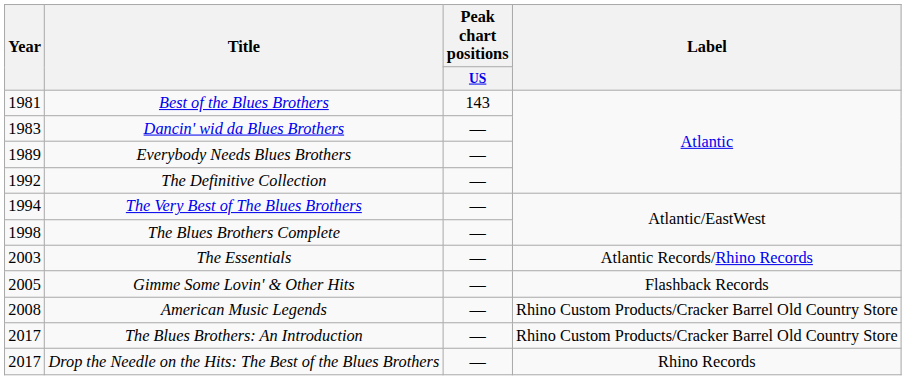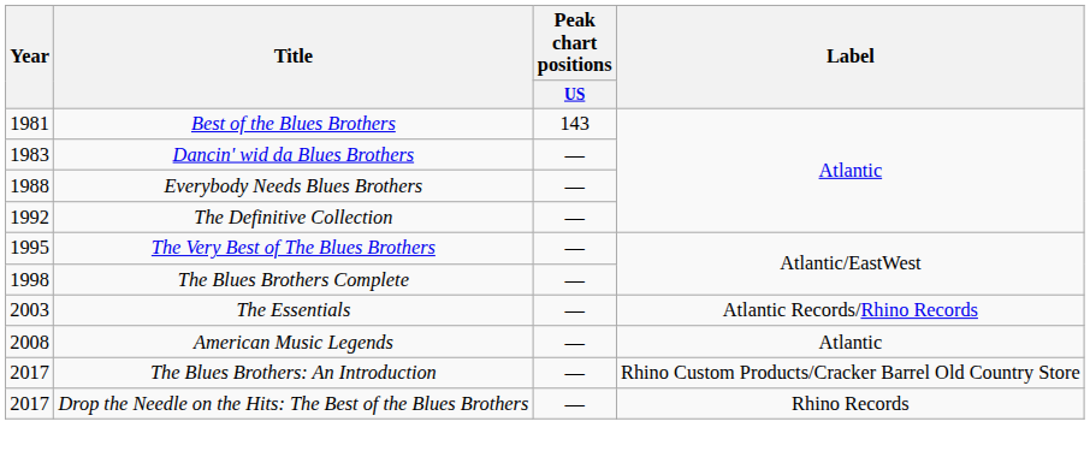Everybody Needs Blues Brothers | Year: 1989 -> 1988
The Very Best of The Blues Brothers | Year: 1994 -> 1995
- row: 2005 | Gimme Some Lovin' & Other Hits | — | Flashback Records
American Music Legends | Label: Rhino Custom Products/Cracker Barrel Old Country Store -> Atlantic
